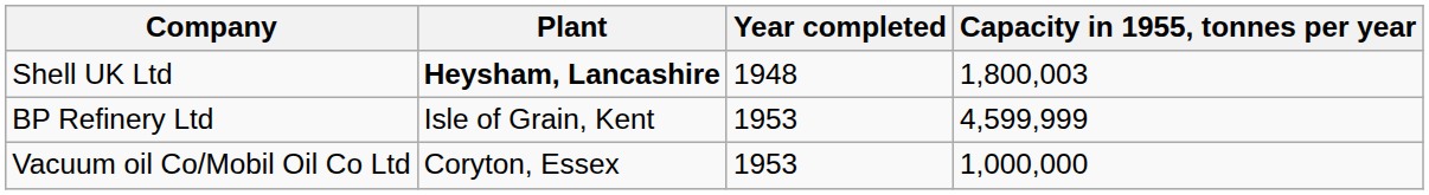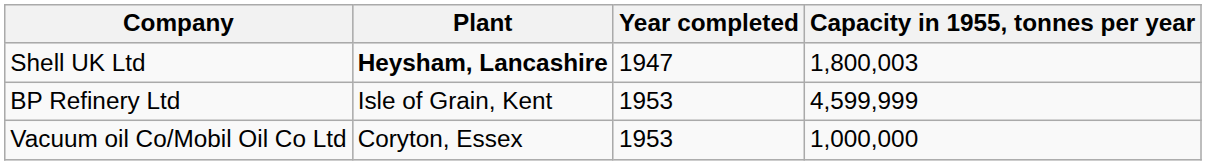Shell UK Ltd | Year completed: 1948 -> 1947
